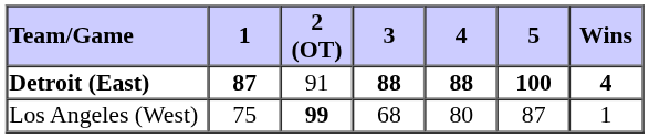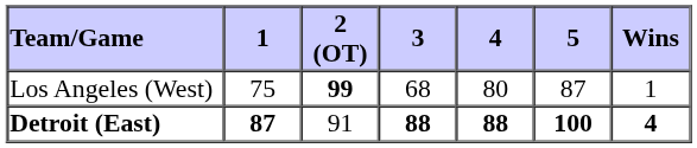rows swapped: Los Angeles (West) <-> Detroit (East)
